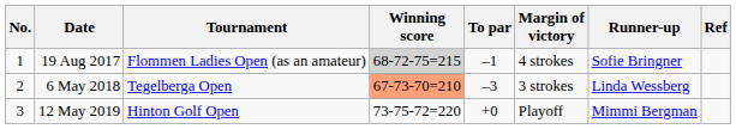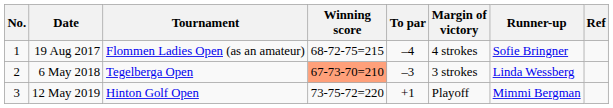19 Aug 2017 | Winning score: lightgrey background -> no background
19 Aug 2017 | To par: –1 -> –4
12 May 2019 | To par: +0 -> +1
